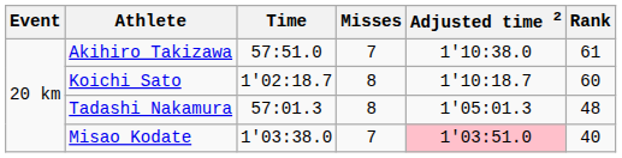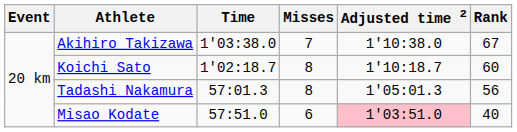Akihiro Takizawa | Time: 57:51.0 -> 1'03:38.0
Akihiro Takizawa | Rank: 61 -> 67
Tadashi Nakamura | Rank: 48 -> 56
Misao Kodate | Time: 1'03:38.0 -> 57:51.0
Misao Kodate | Misses: 7 -> 6
